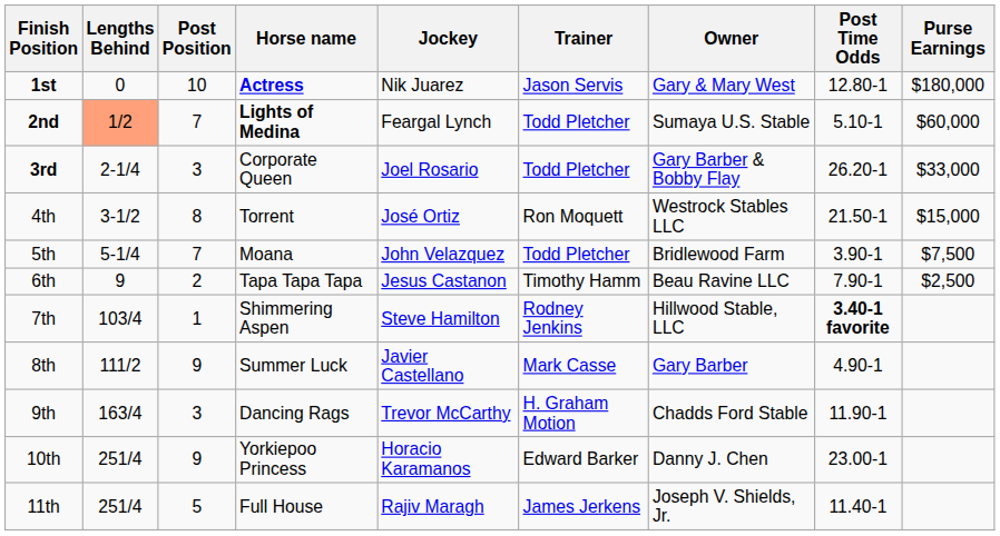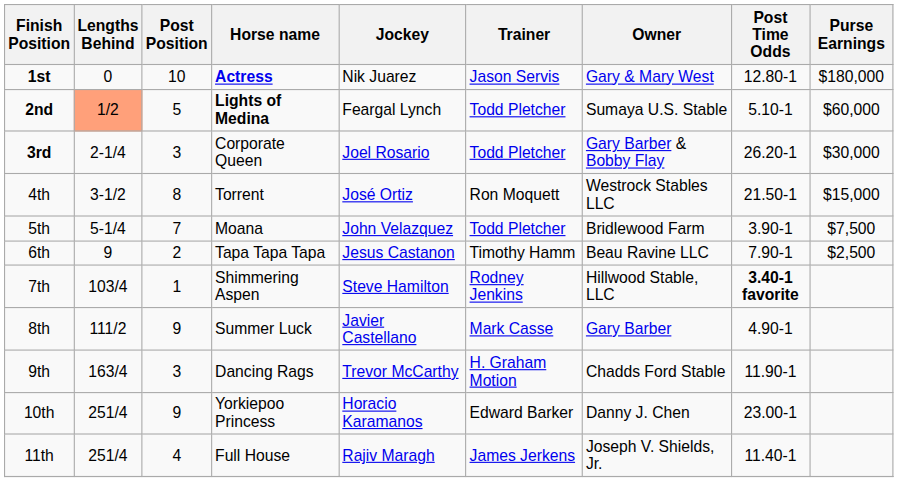2nd | Post Position: 7 -> 5
3rd | Purse Earnings: $33,000 -> $30,000
11th | Post Position: 5 -> 4
